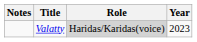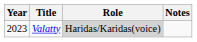columns swapped: Year <-> Notes
